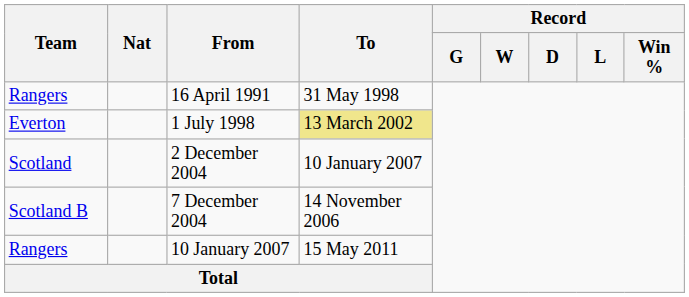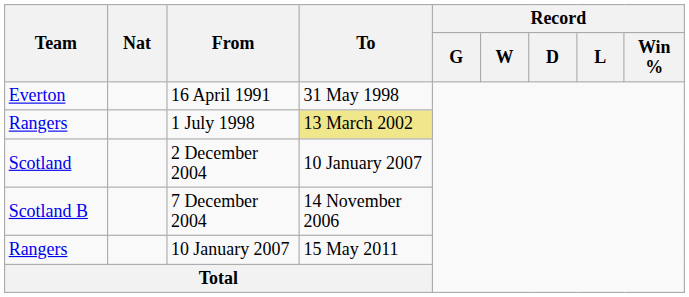16 April 1991 | Team: Rangers -> Everton
1 July 1998 | Team: Everton -> Rangers
